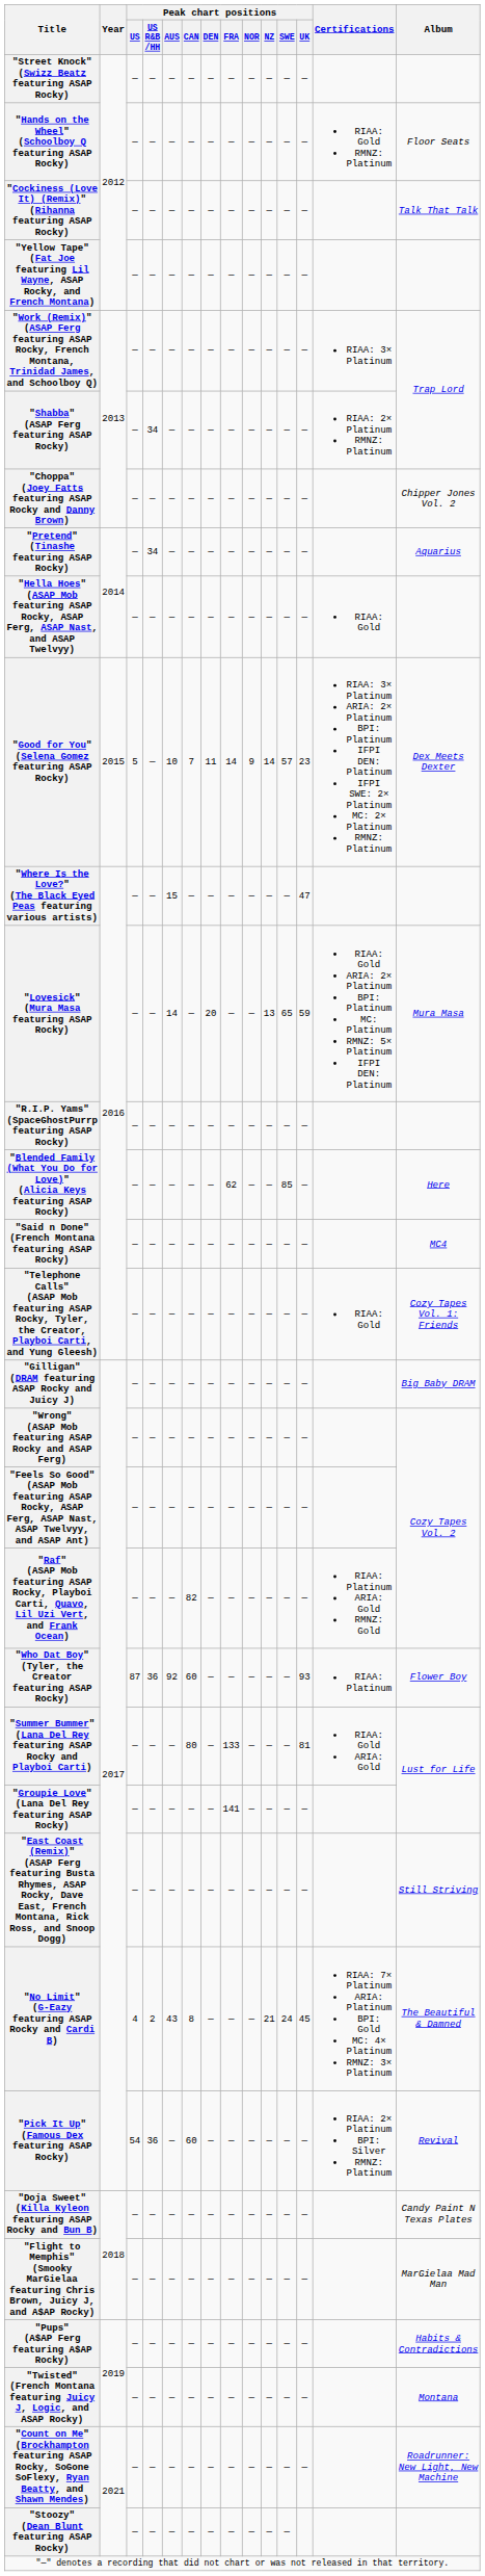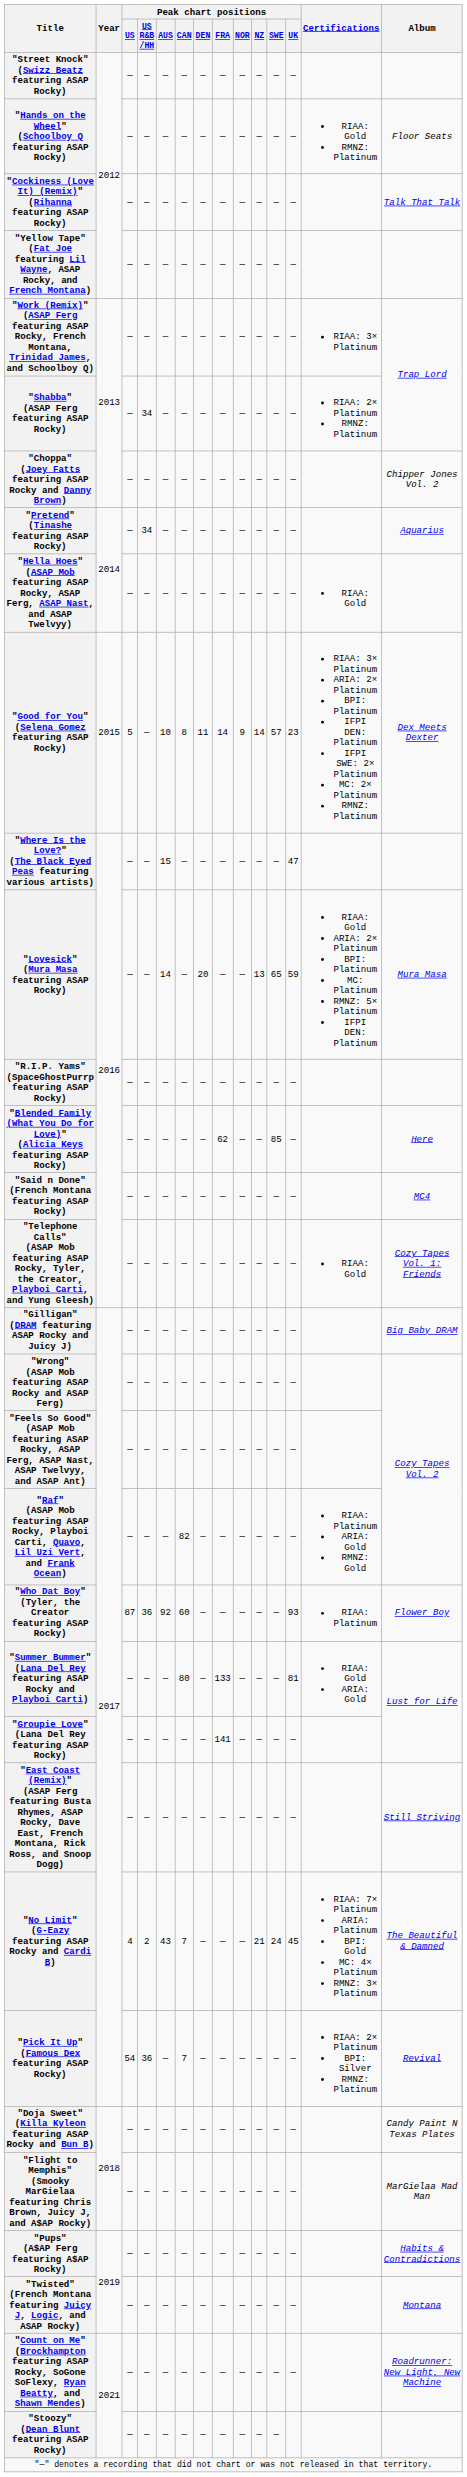"Good for You" (Selena Gomez featuring ASAP Rocky) | Peak chart positions / CAN: 7 -> 8
"No Limit" (G-Eazy featuring ASAP Rocky and Cardi B) | Peak chart positions / CAN: 8 -> 7
"Pick It Up" (Famous Dex featuring ASAP Rocky) | Peak chart positions / CAN: 60 -> 7
